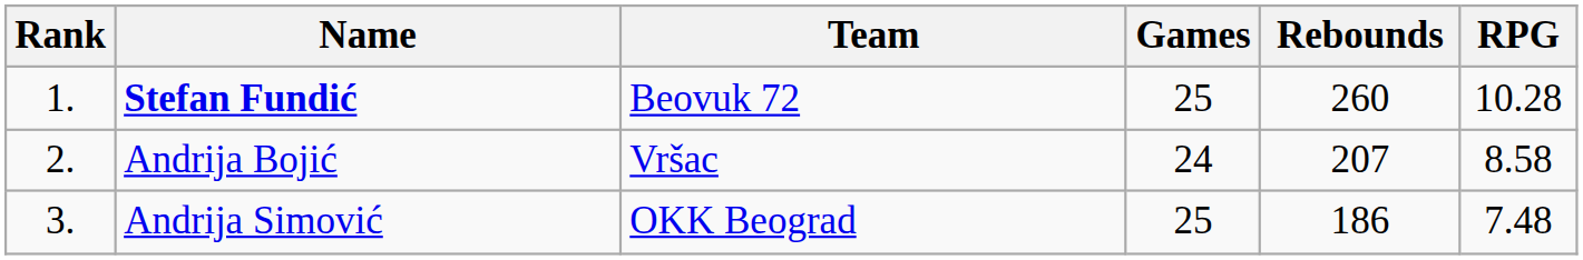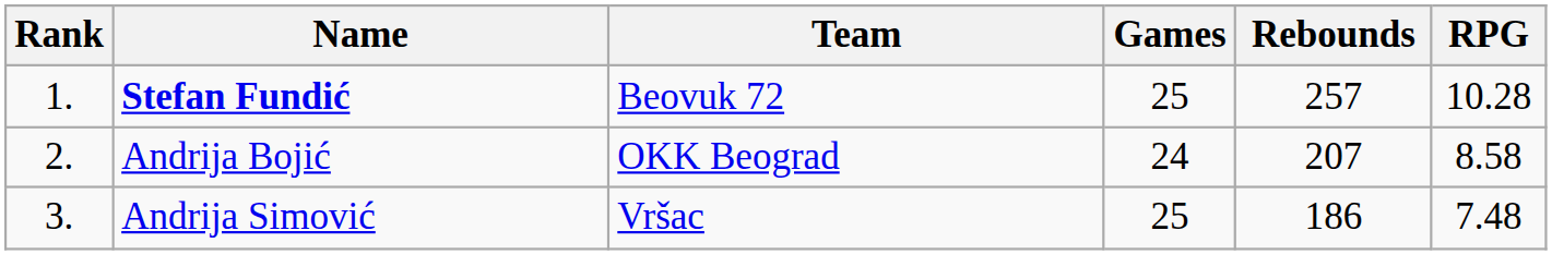Stefan Fundić | Rebounds: 260 -> 257
Andrija Bojić | Team: Vršac -> OKK Beograd
Andrija Simović | Team: OKK Beograd -> Vršac
